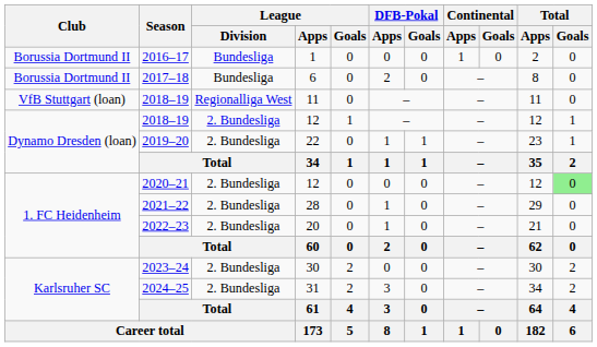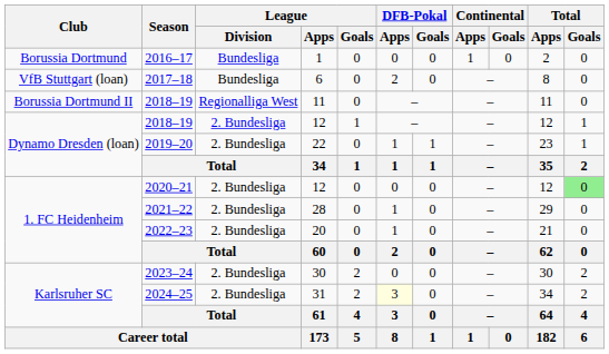2016–17 | Club: Borussia Dortmund II -> Borussia Dortmund
2017–18 | Club: Borussia Dortmund II -> VfB Stuttgart (loan)
2018–19 / 11 | Club: VfB Stuttgart (loan) -> Borussia Dortmund II
2024–25 | DFB-Pokal / Apps: no background -> lightyellow background
